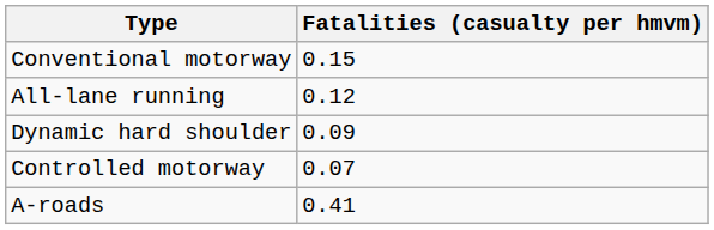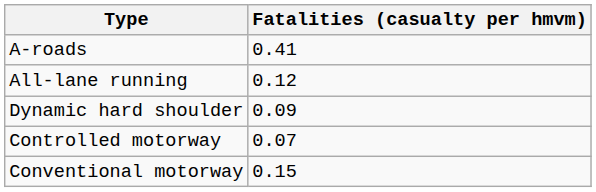rows swapped: Conventional motorway <-> A-roads
